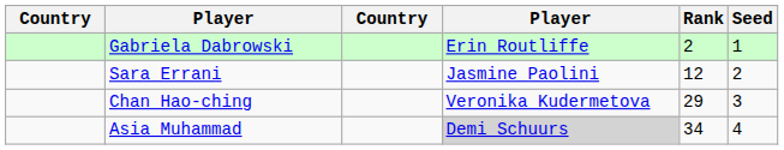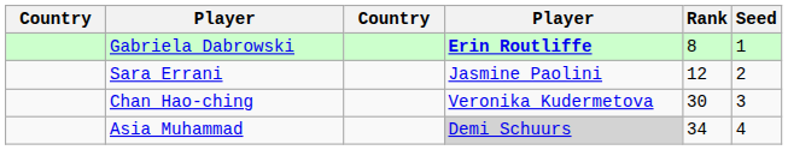Gabriela Dabrowski | column 4: normal -> bold
Gabriela Dabrowski | Rank: 2 -> 8
Chan Hao-ching | Rank: 29 -> 30
